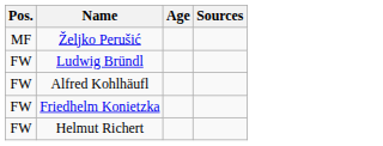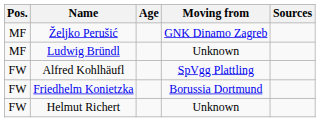+ column: Moving from | GNK Dinamo Zagreb | Unknown | SpVgg Plattling | Borussia Dortmund | Unknown
Ludwig Bründl | Pos.: FW -> MF
